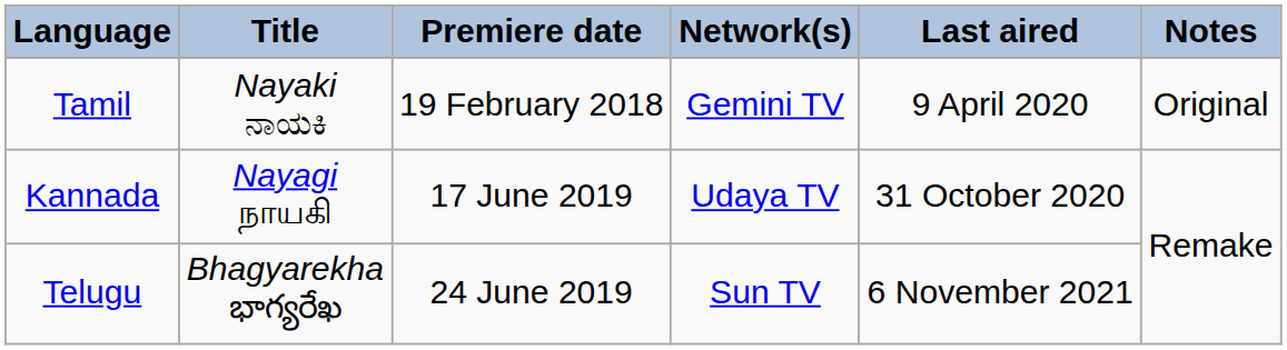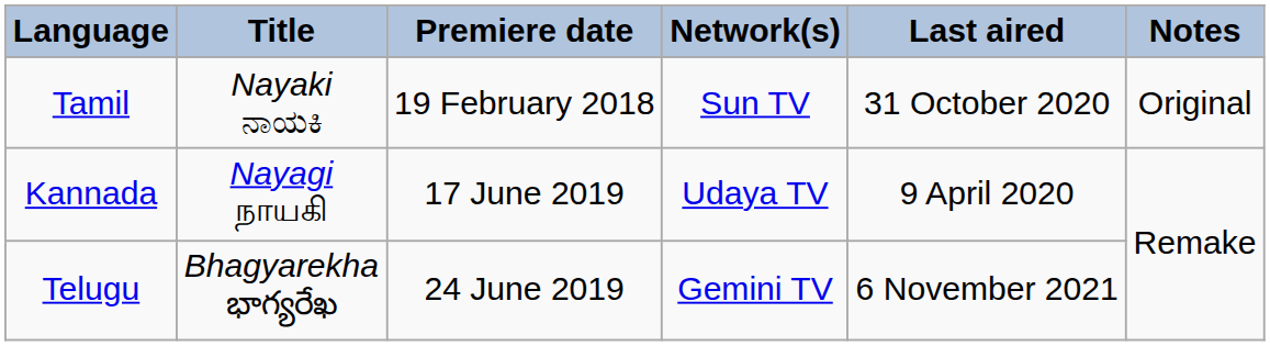Tamil | Network(s): Gemini TV -> Sun TV
Tamil | Last aired: 9 April 2020 -> 31 October 2020
Kannada | Last aired: 31 October 2020 -> 9 April 2020
Telugu | Network(s): Sun TV -> Gemini TV
